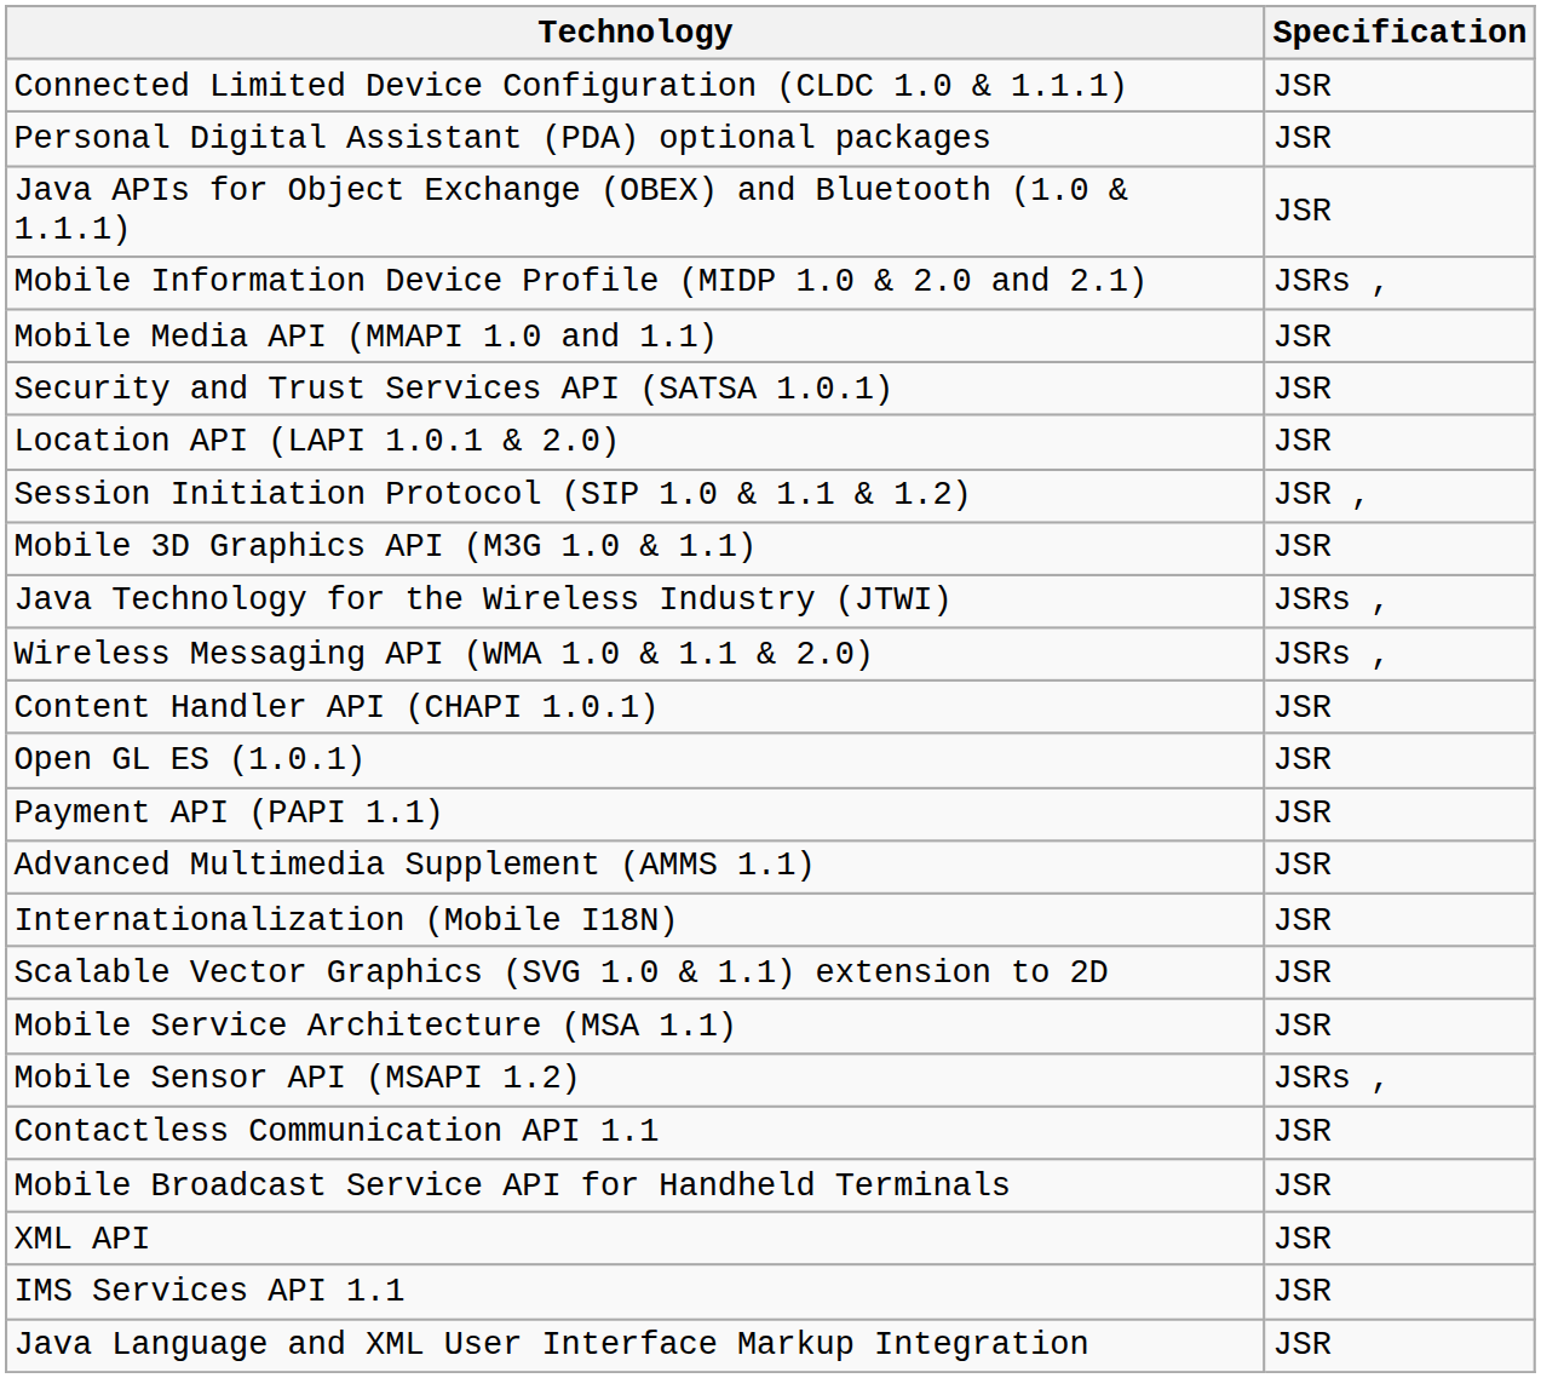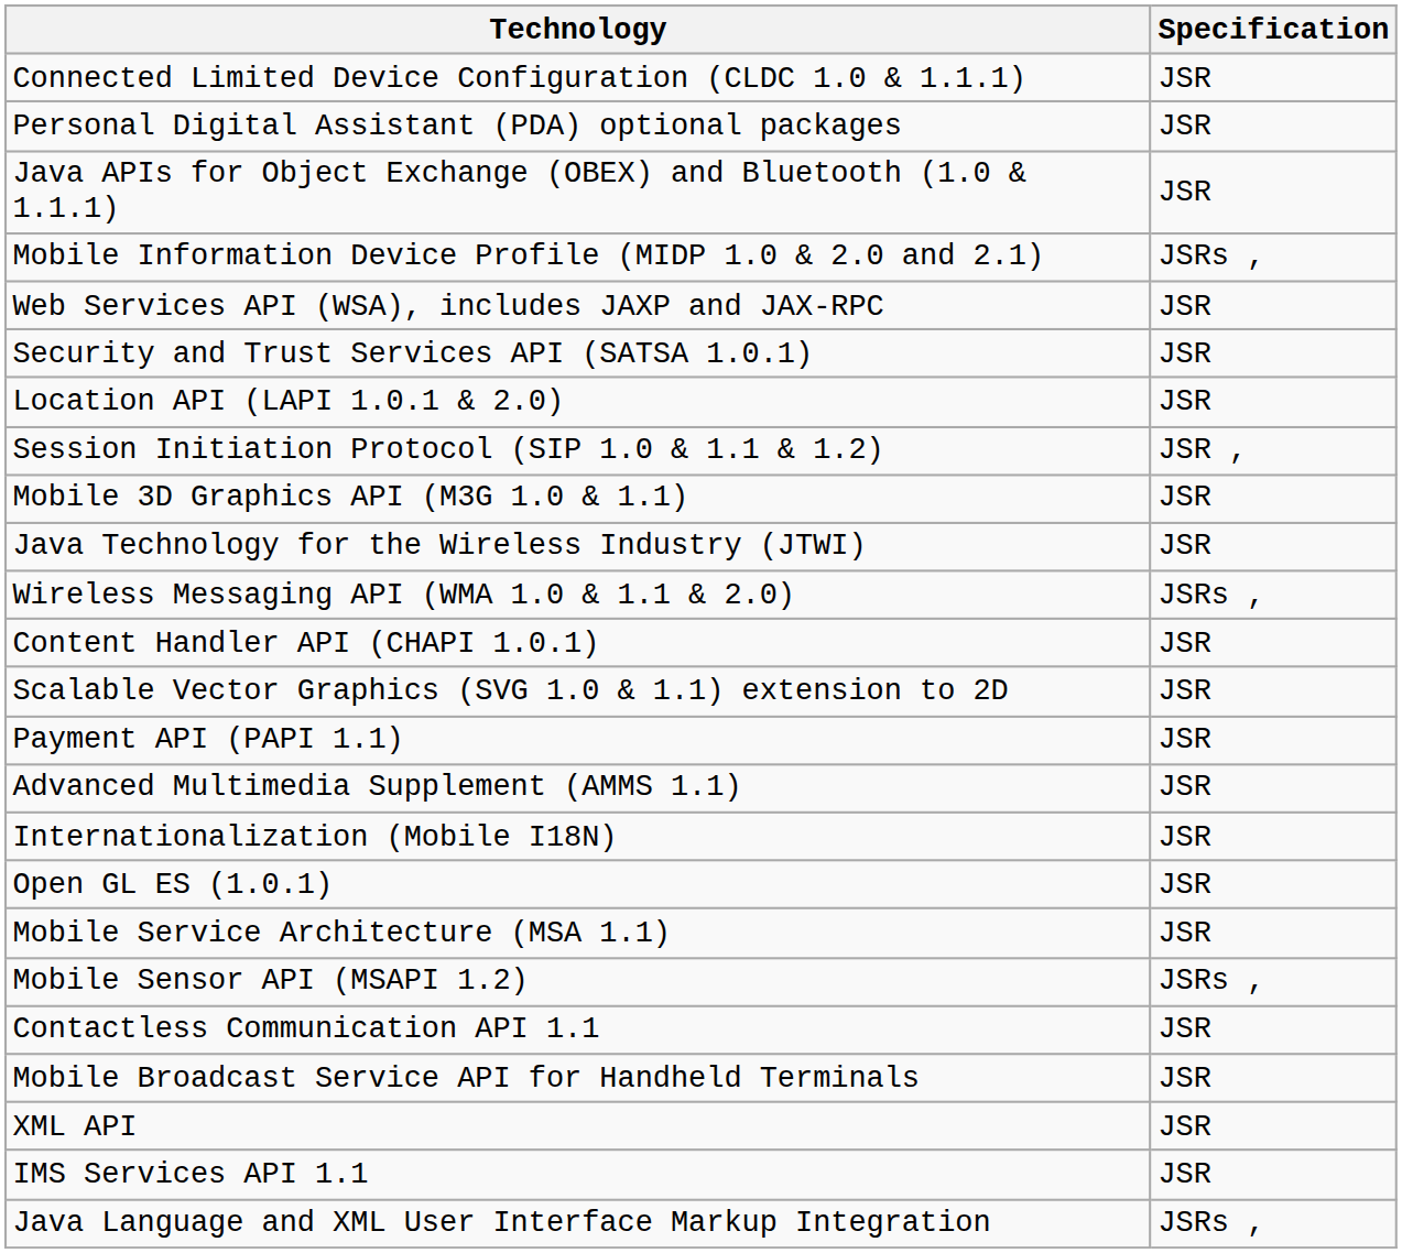- row: Mobile Media API (MMAPI 1.0 and 1.1) | JSR
+ row: Web Services API (WSA), includes JAXP and JAX-RPC | JSR
Java Technology for the Wireless Industry (JTWI) | Specification: JSRs , -> JSR
rows swapped: Scalable Vector Graphics (SVG 1.0 & 1.1) extension to 2D <-> Open GL ES (1.0.1)
Java Language and XML User Interface Markup Integration | Specification: JSR -> JSRs ,
